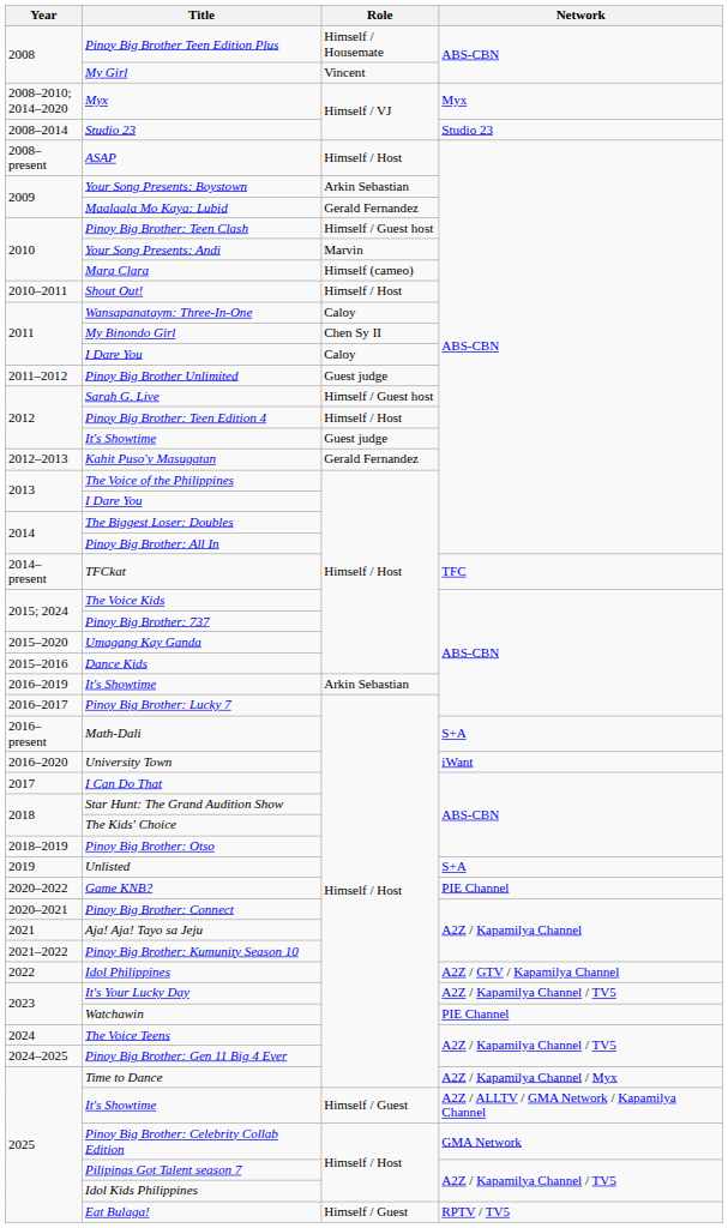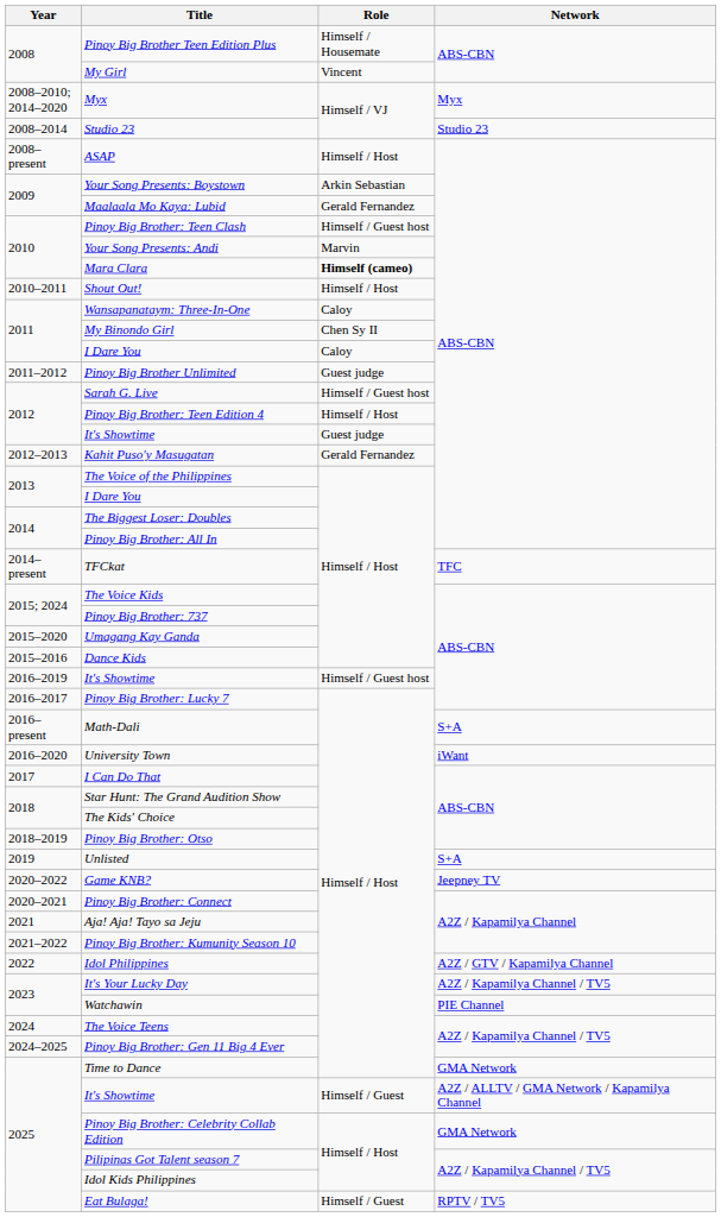Mara Clara | Role: normal -> bold
2016–2019 / It's Showtime | Role: Arkin Sebastian -> Himself / Guest host
Game KNB? | Network: PIE Channel -> Jeepney TV
Time to Dance | Network: A2Z / Kapamilya Channel / Myx -> GMA Network
